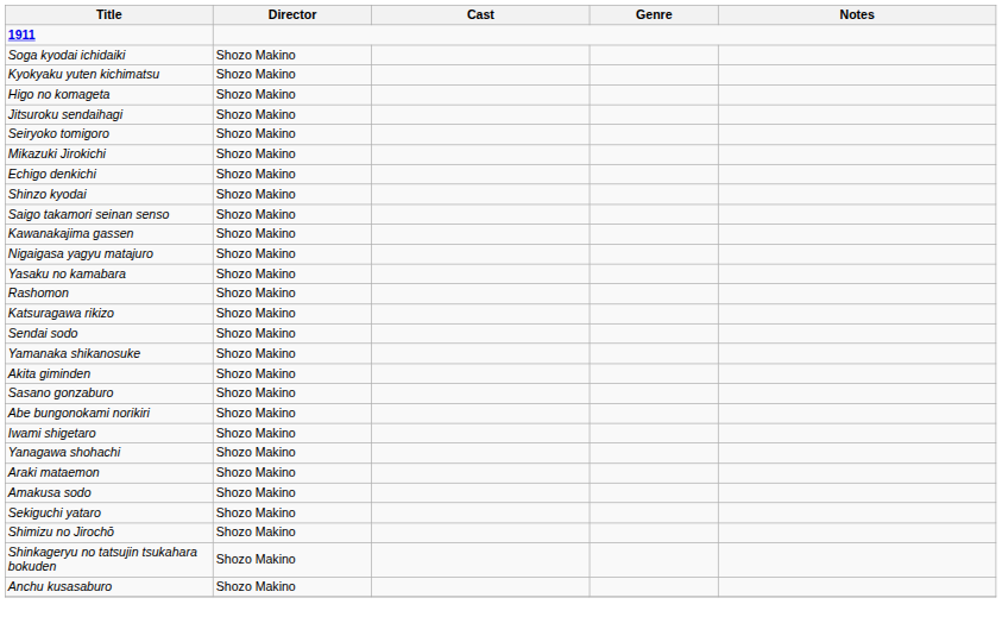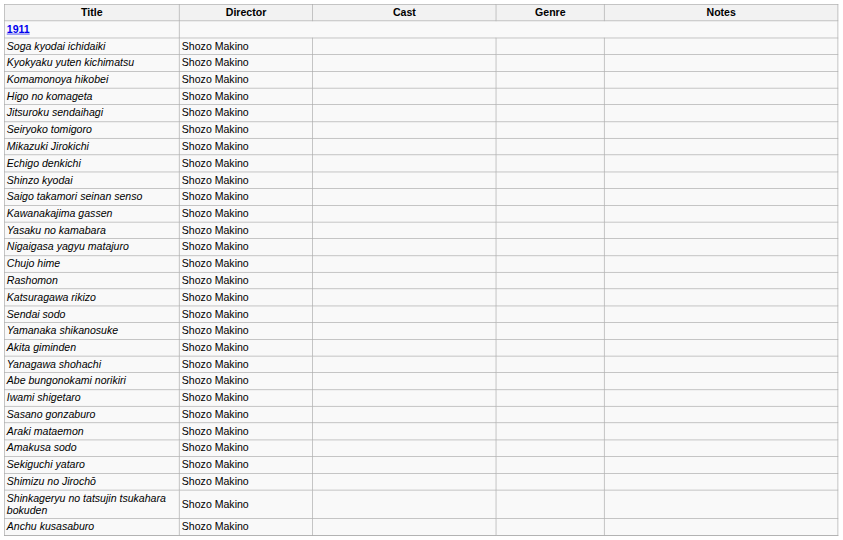+ row: Komamonoya hikobei | Shozo Makino
rows swapped: Yasaku no kamabara <-> Nigaigasa yagyu matajuro
+ row: Chujo hime | Shozo Makino
rows swapped: Yanagawa shohachi <-> Sasano gonzaburo
